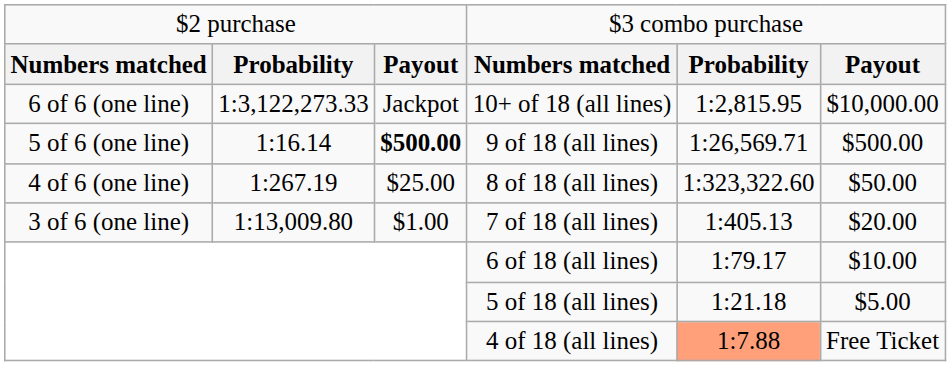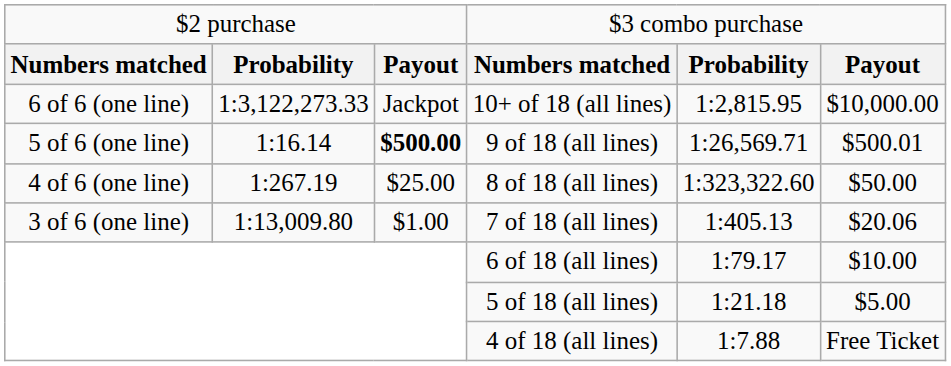9 of 18 (all lines) | column 6: $500.00 -> $500.01
7 of 18 (all lines) | column 6: $20.00 -> $20.06
4 of 18 (all lines) | column 5: lightsalmon background -> no background
